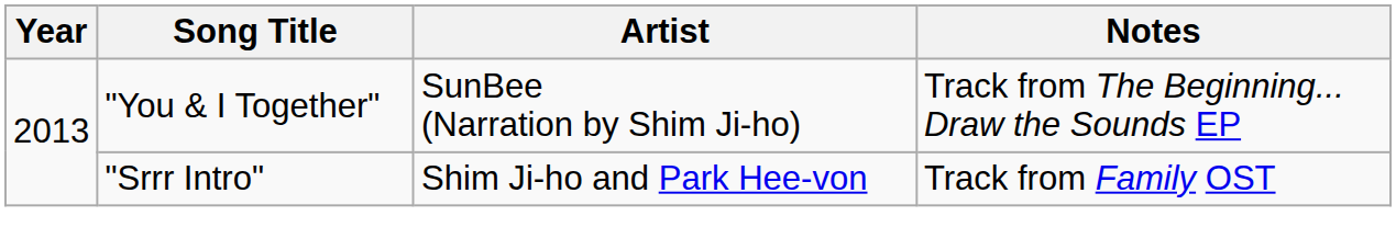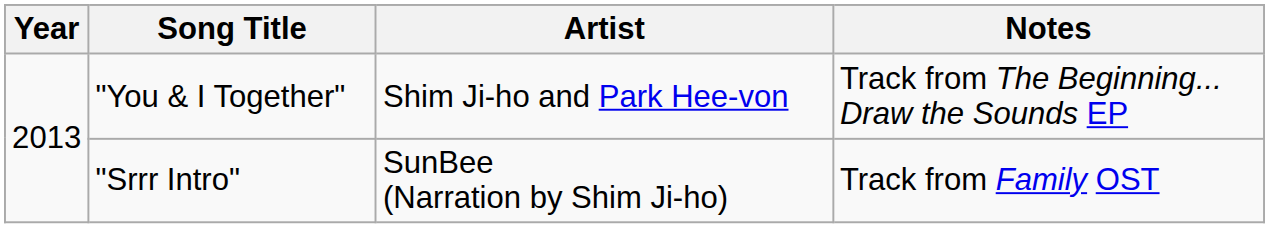"You & I Together" | Artist: SunBee (Narration by Shim Ji-ho) -> Shim Ji-ho and Park Hee-von
"Srrr Intro" | Artist: Shim Ji-ho and Park Hee-von -> SunBee (Narration by Shim Ji-ho)
